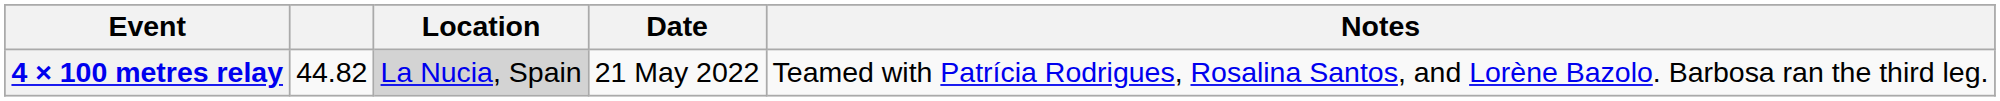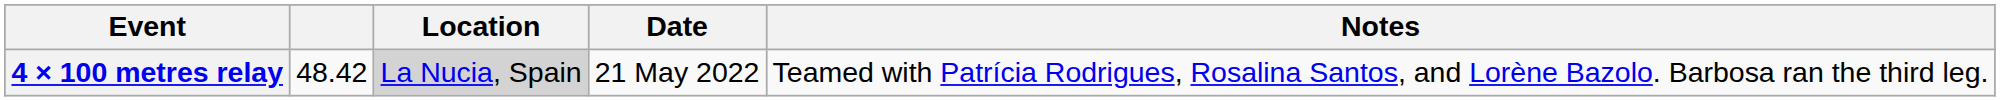4 × 100 metres relay | column 2: 44.82 -> 48.42
